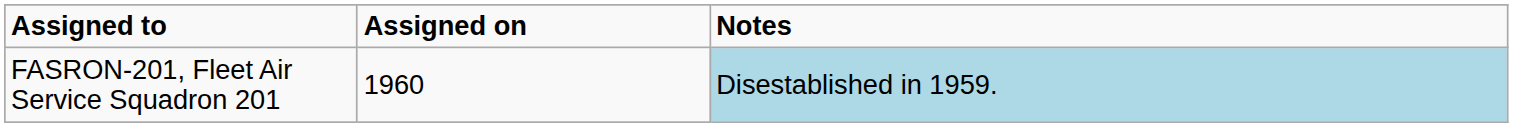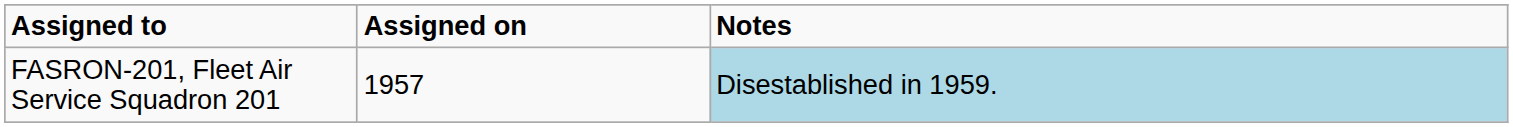FASRON-201, Fleet Air Service Squadron 201 | Assigned on: 1960 -> 1957
